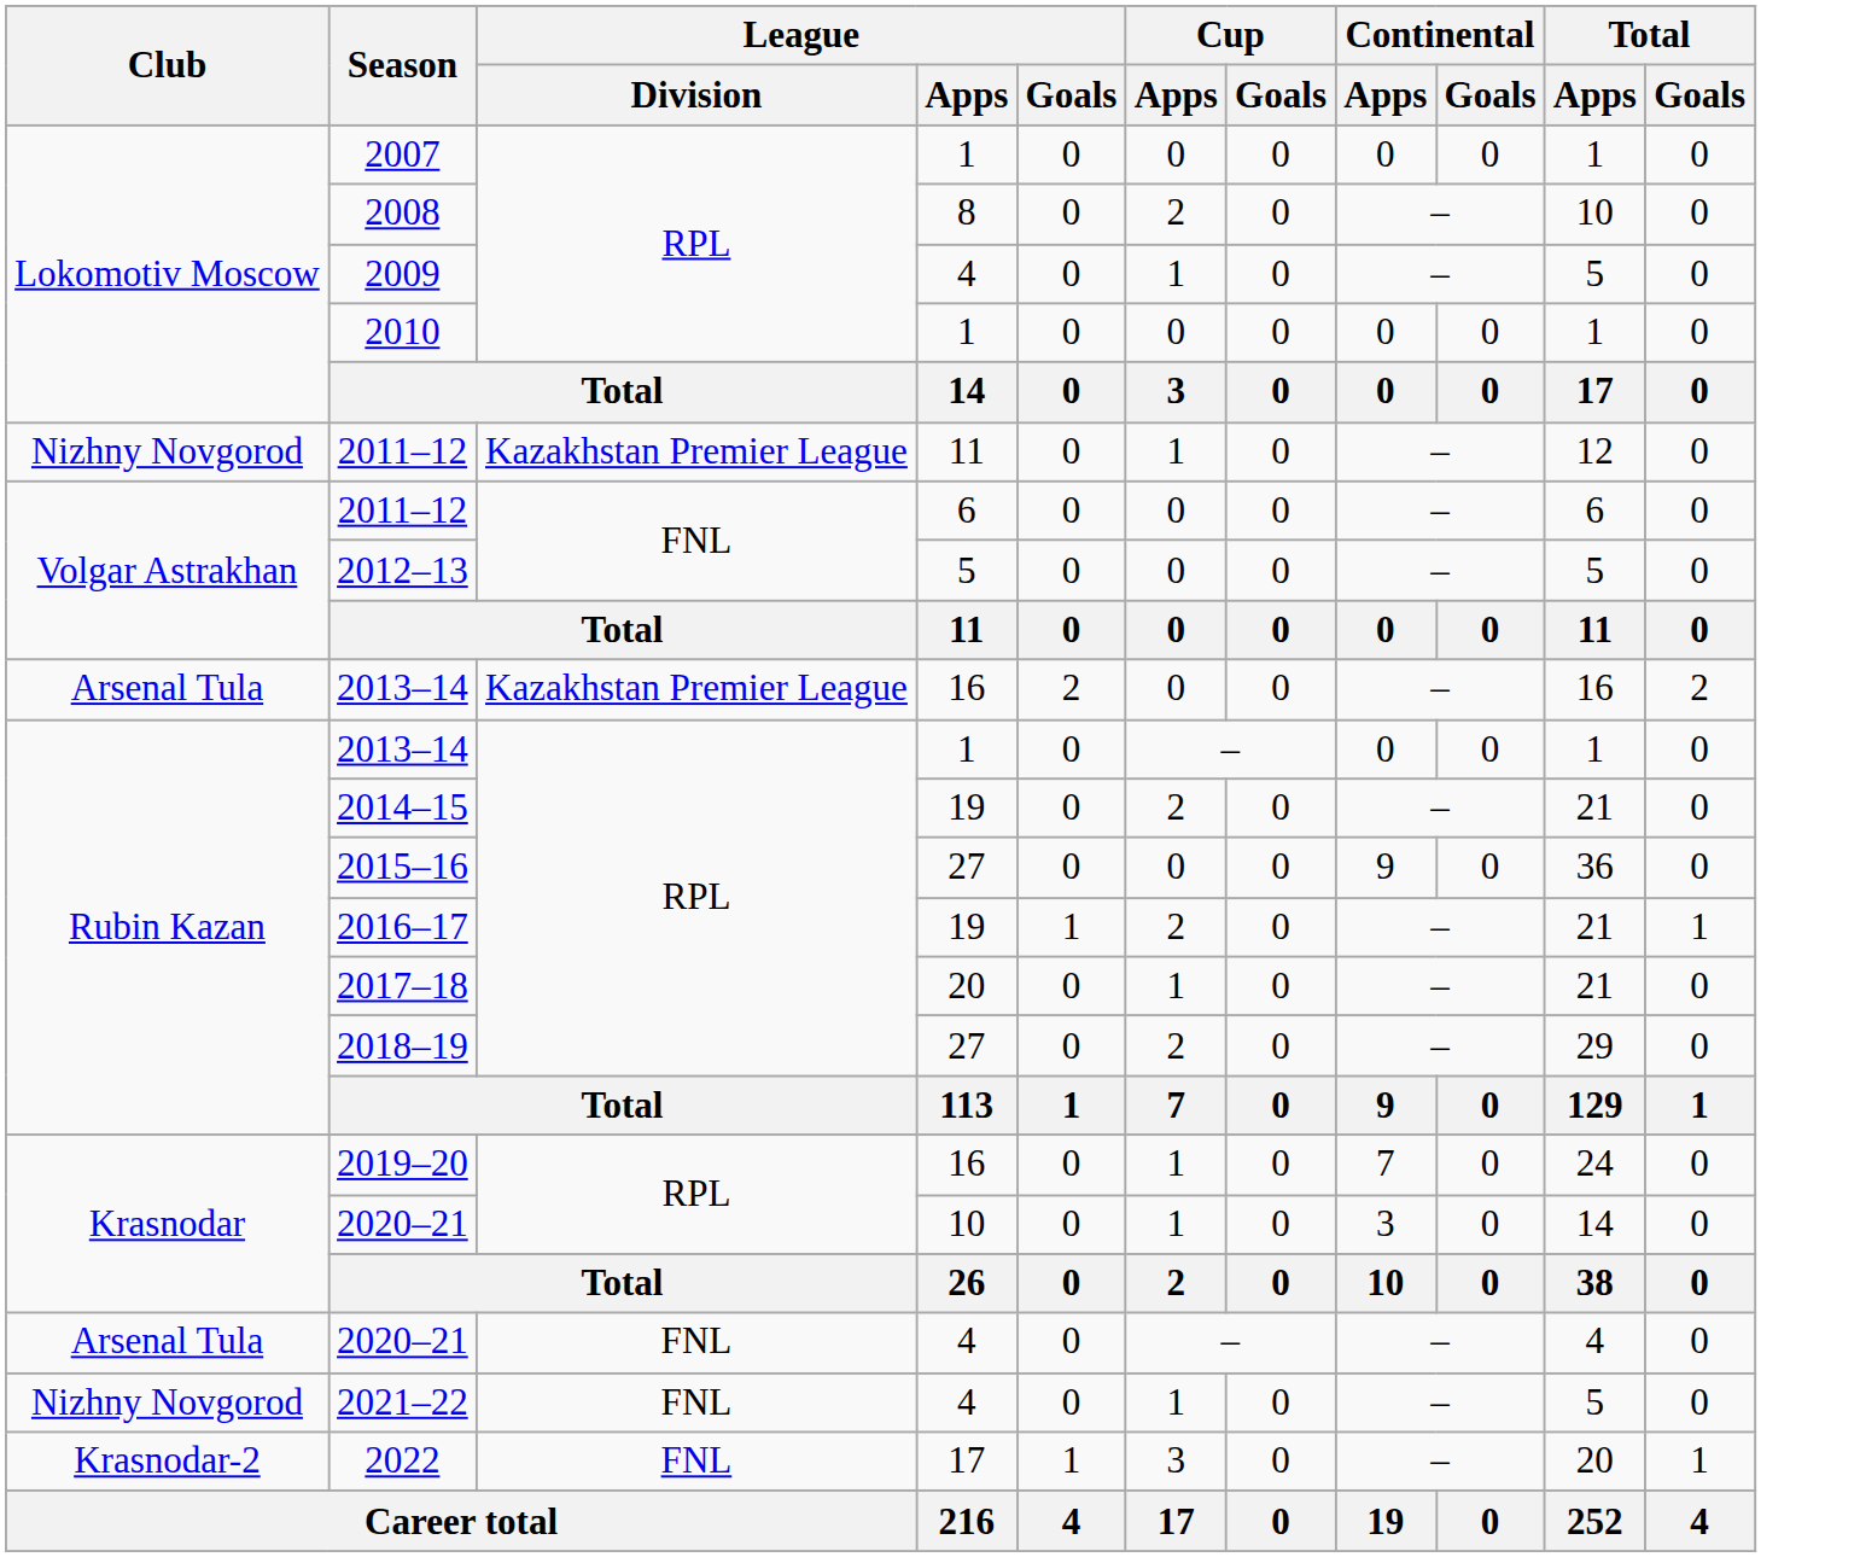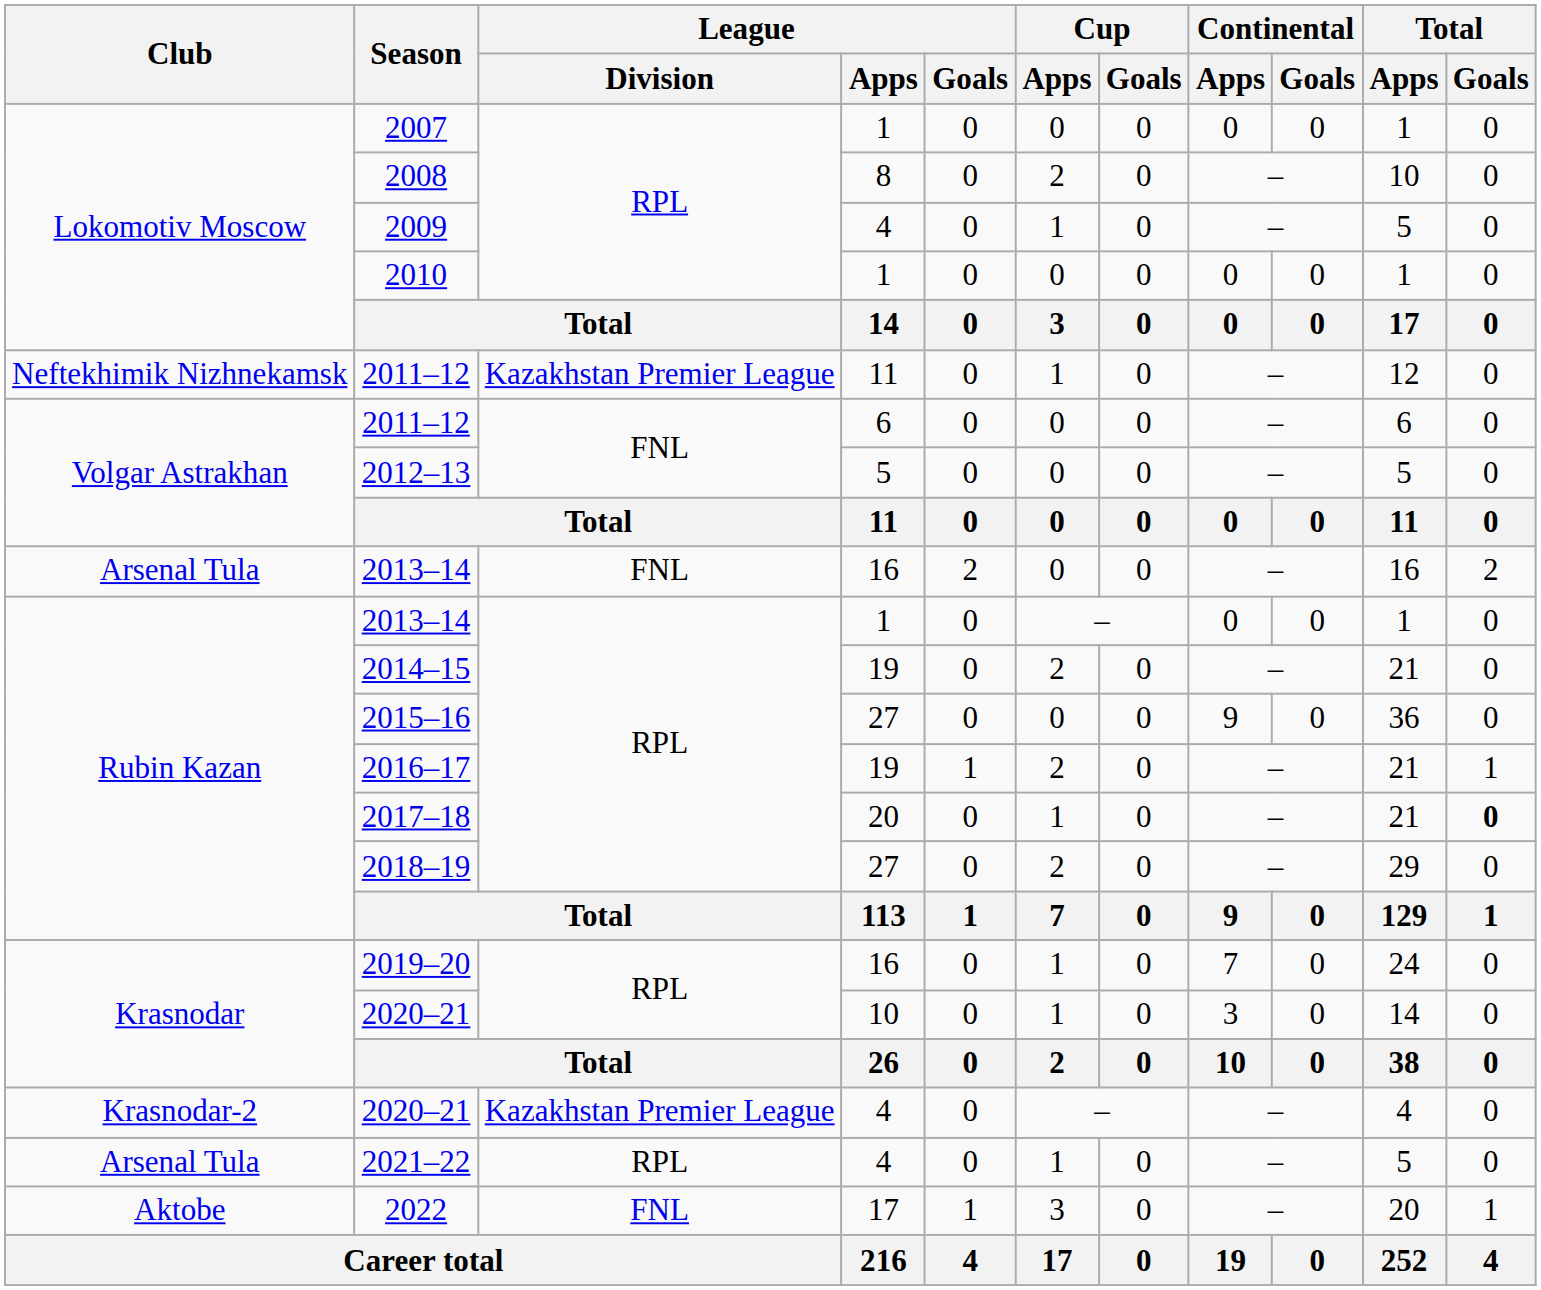2011–12 / 11 | Club: Nizhny Novgorod -> Neftekhimik Nizhnekamsk
2013–14 / 16 | League / Division: Kazakhstan Premier League -> FNL
2017–18 | Total / Goals: normal -> bold
2020–21 / 4 | Club: Arsenal Tula -> Krasnodar-2
2020–21 / 4 | League / Division: FNL -> Kazakhstan Premier League
2021–22 | Club: Nizhny Novgorod -> Arsenal Tula
2021–22 | League / Division: FNL -> RPL
2022 | Club: Krasnodar-2 -> Aktobe
